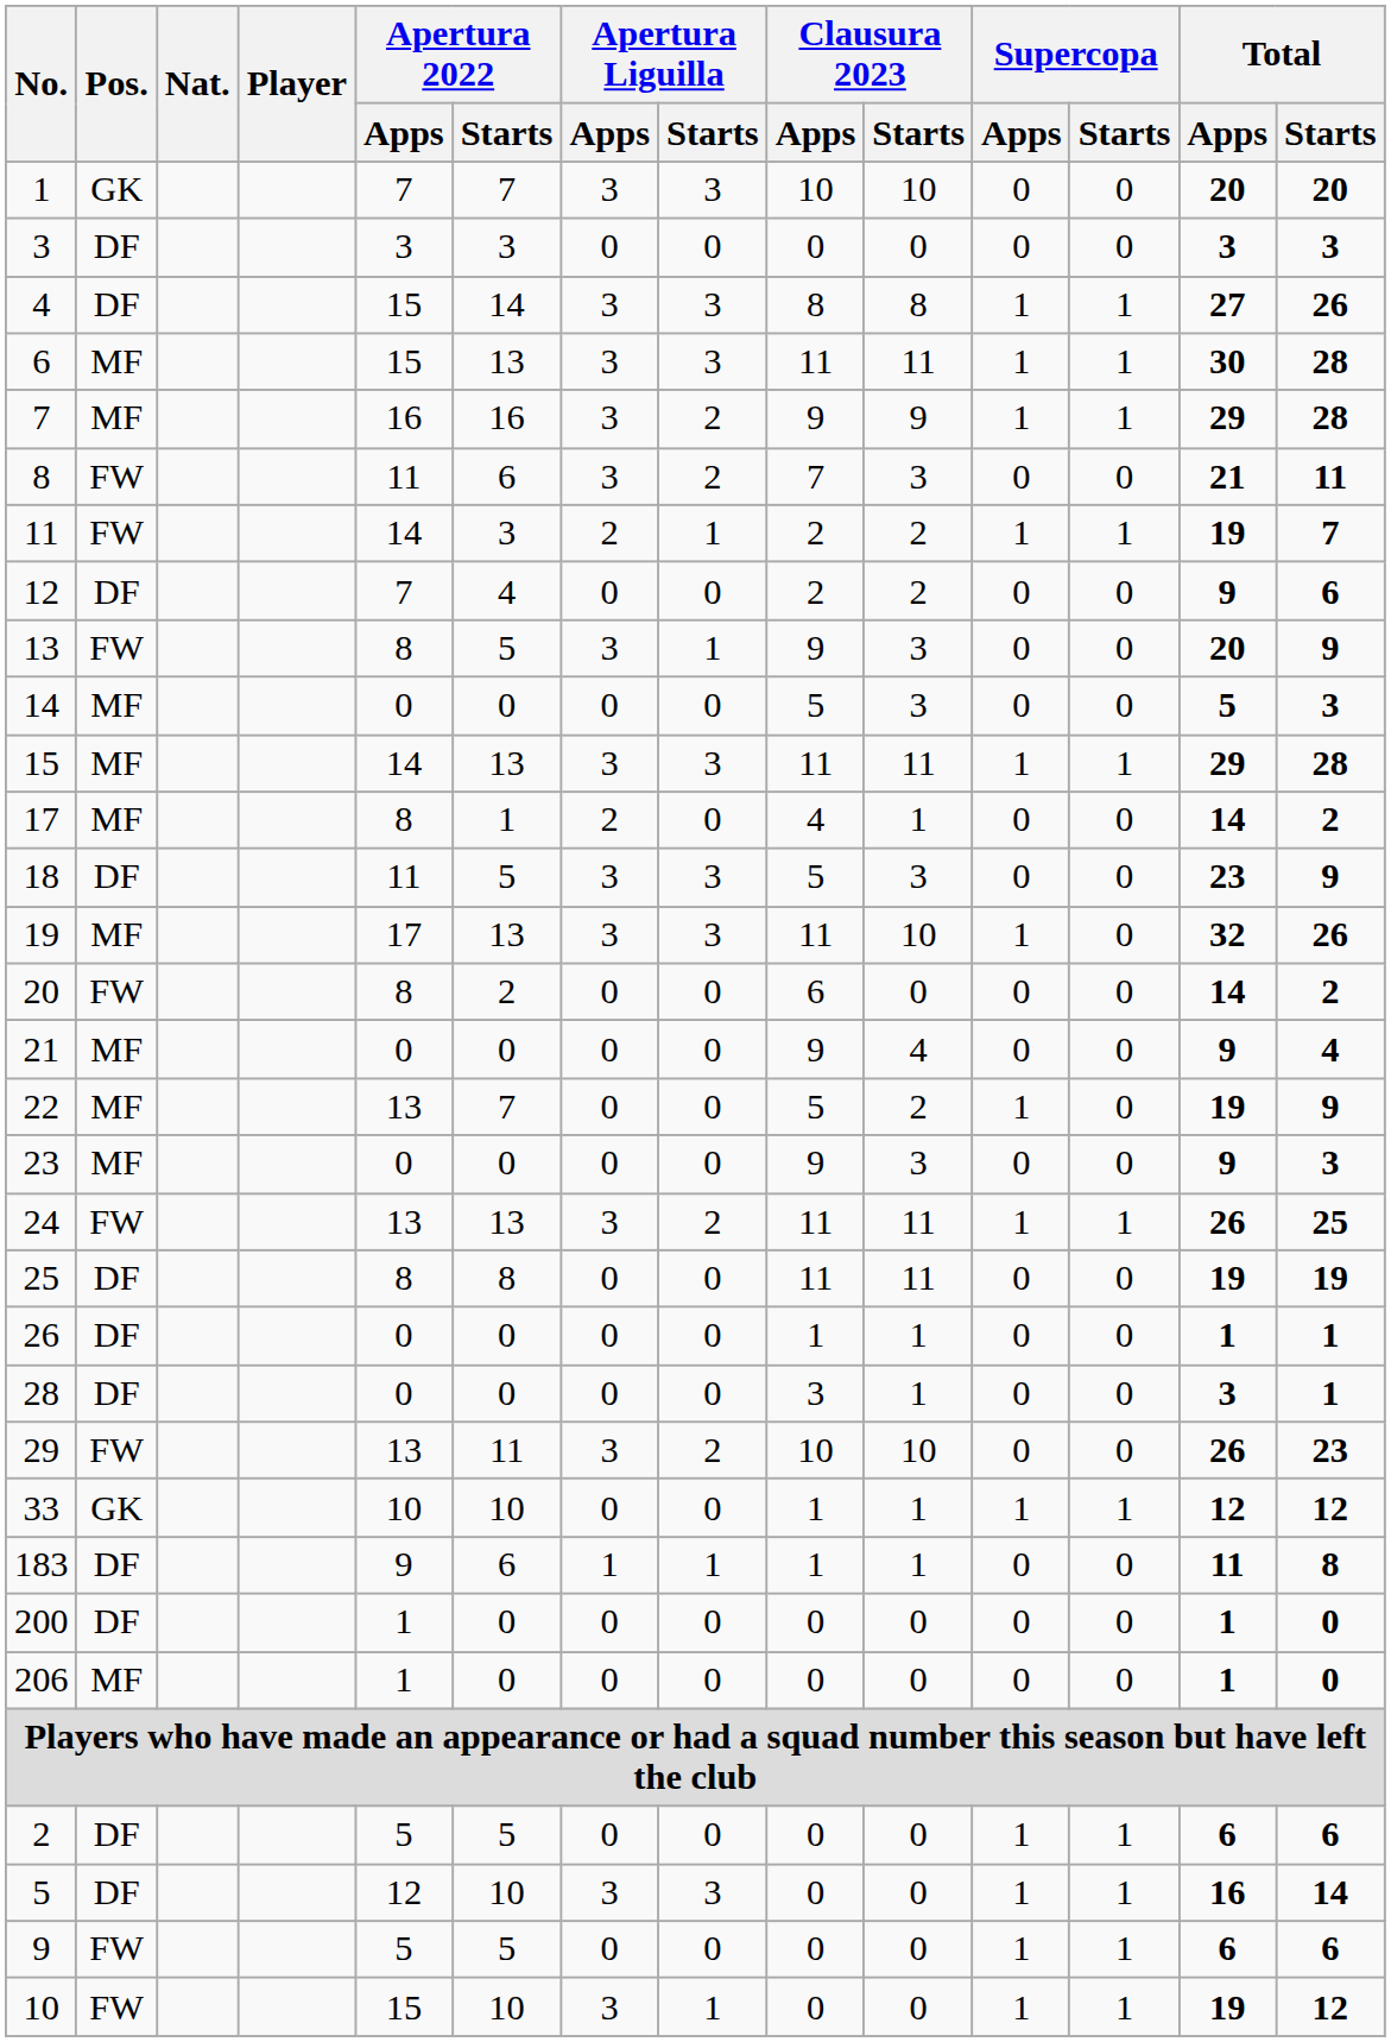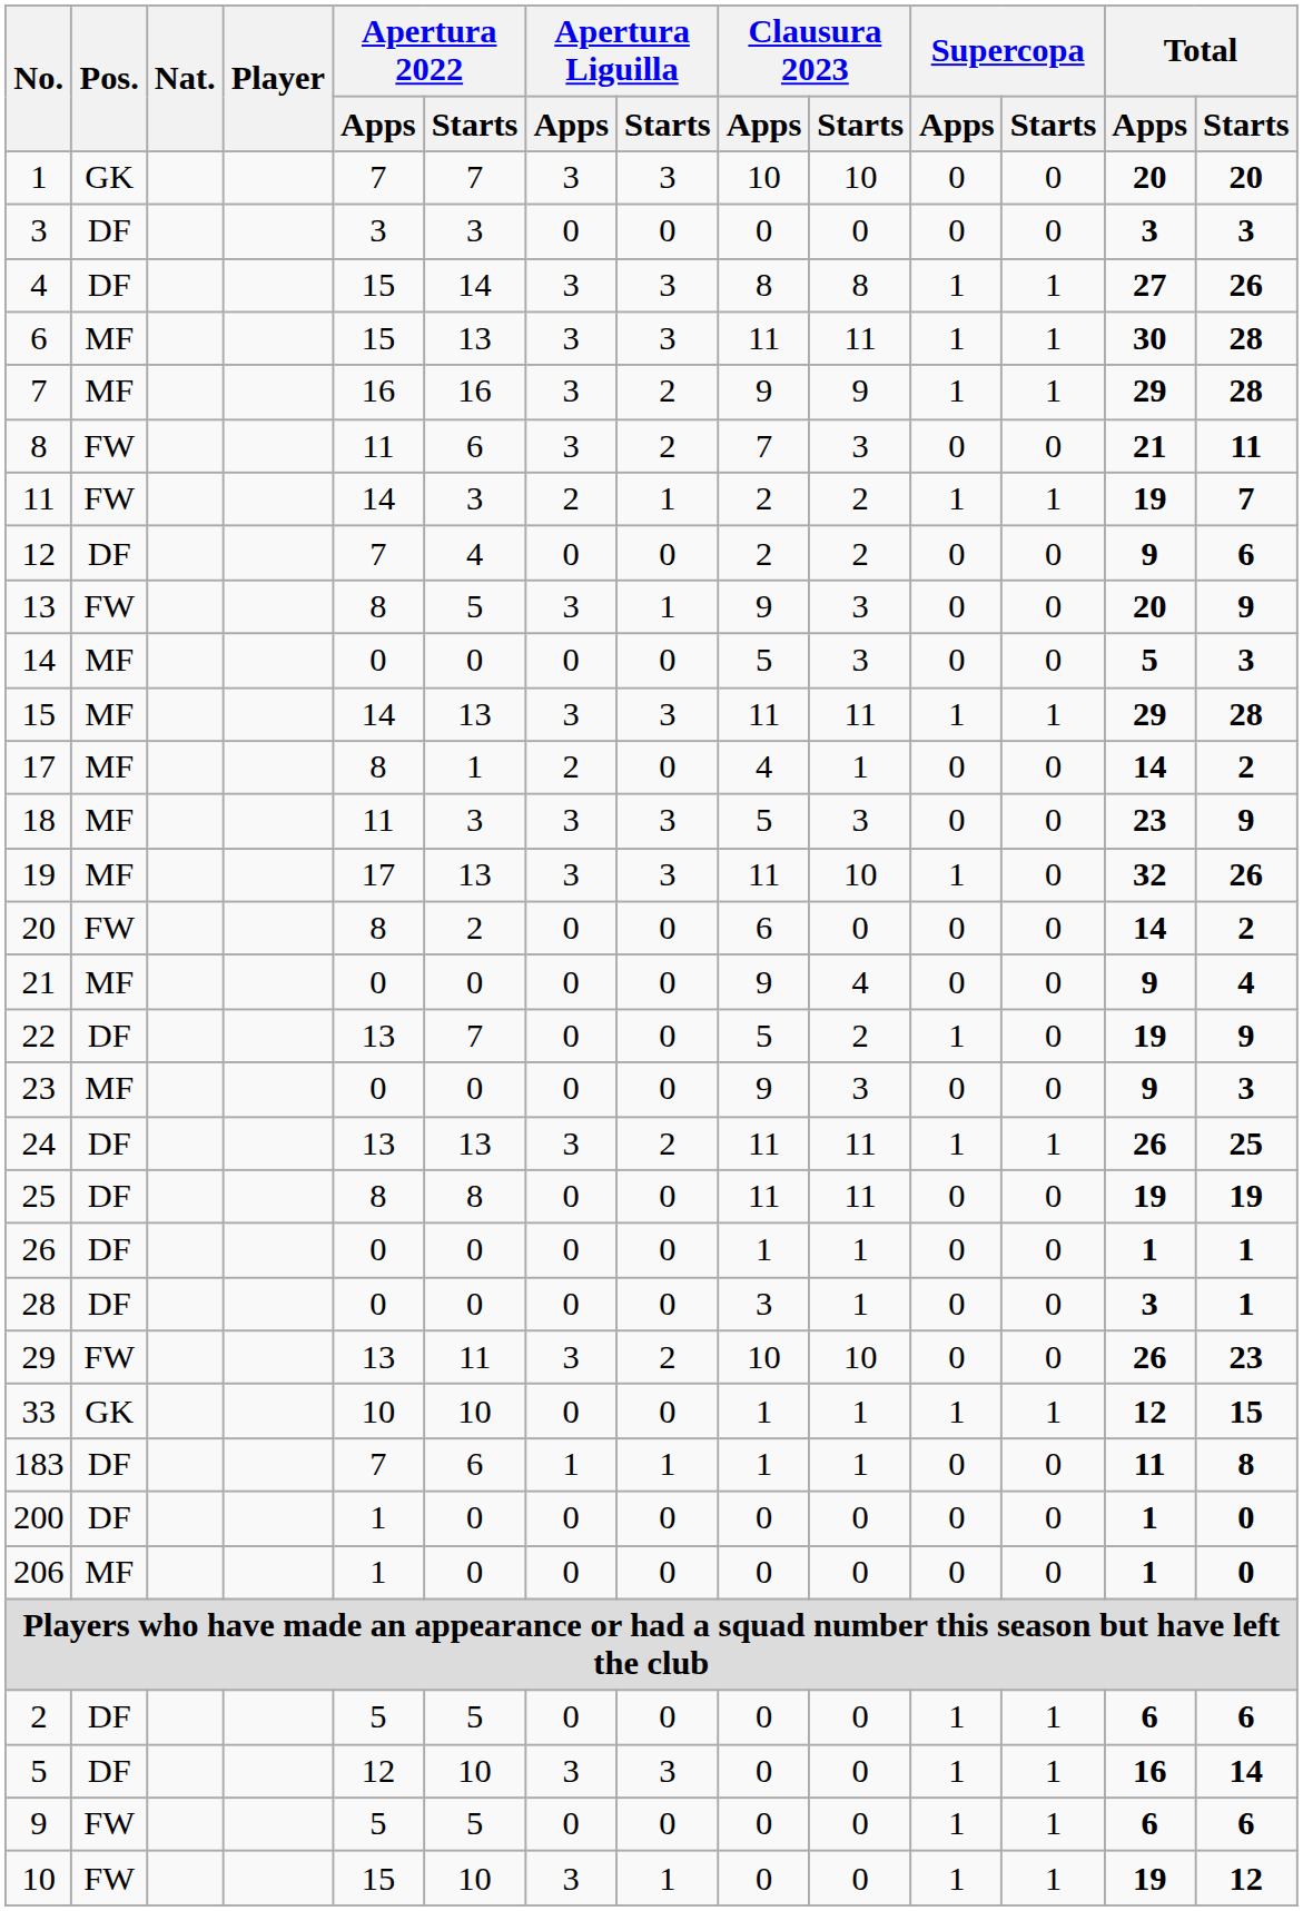18 | Pos.: DF -> MF
18 | Apertura 2022 / Starts: 5 -> 3
22 | Pos.: MF -> DF
24 | Pos.: FW -> DF
33 | Total / Starts: 12 -> 15
183 | Apertura 2022 / Apps: 9 -> 7
